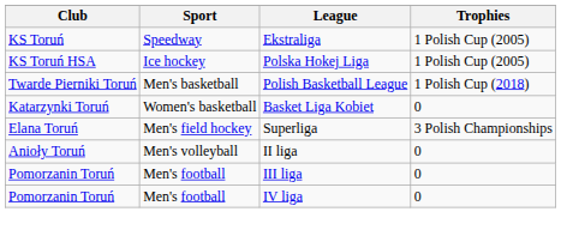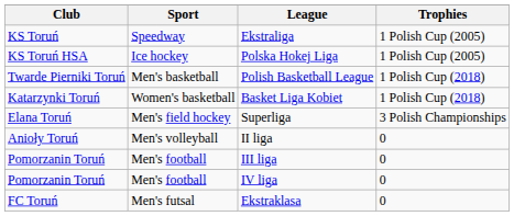Basket Liga Kobiet | Trophies: 0 -> 1 Polish Cup (2018)
+ row: FC Toruń | Men's futsal | Ekstraklasa | 0
